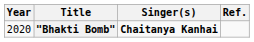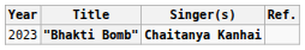"Bhakti Bomb" | Year: 2020 -> 2023
